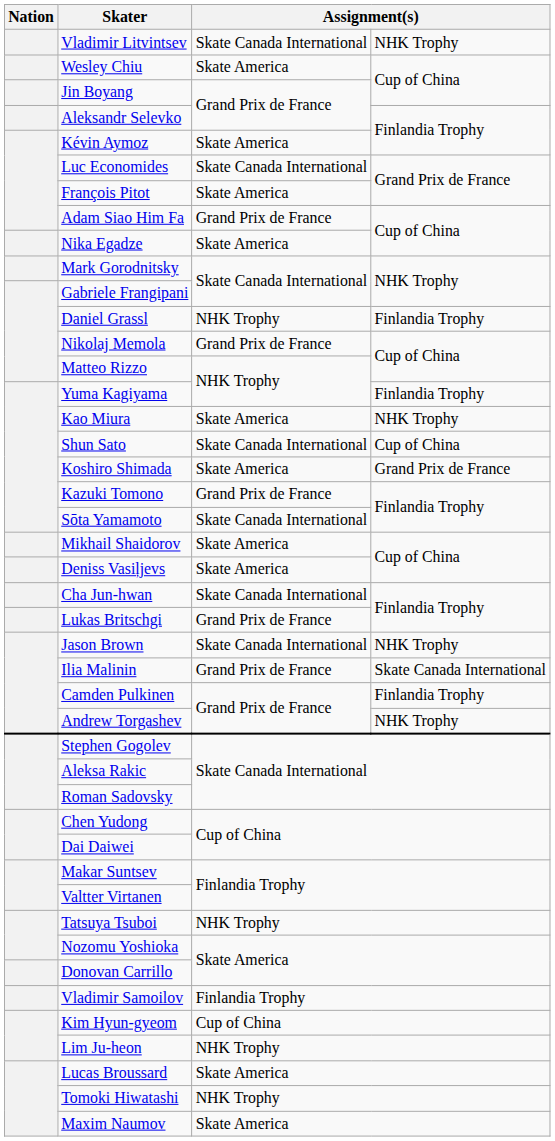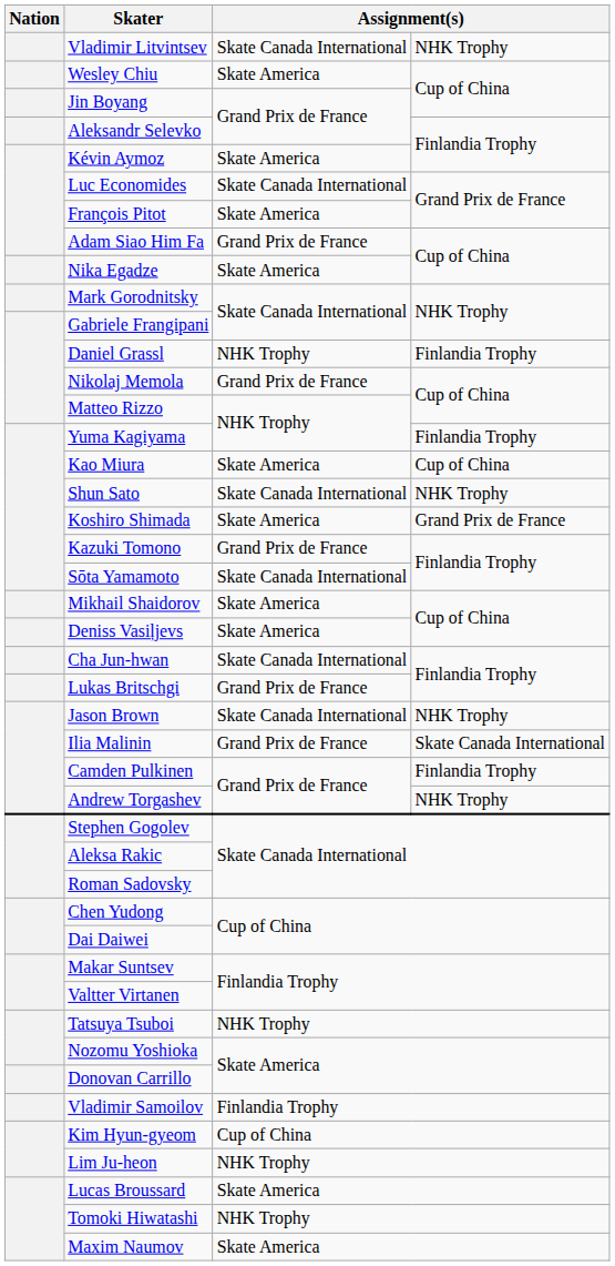Kao Miura | column 4: NHK Trophy -> Cup of China
Shun Sato | column 4: Cup of China -> NHK Trophy
